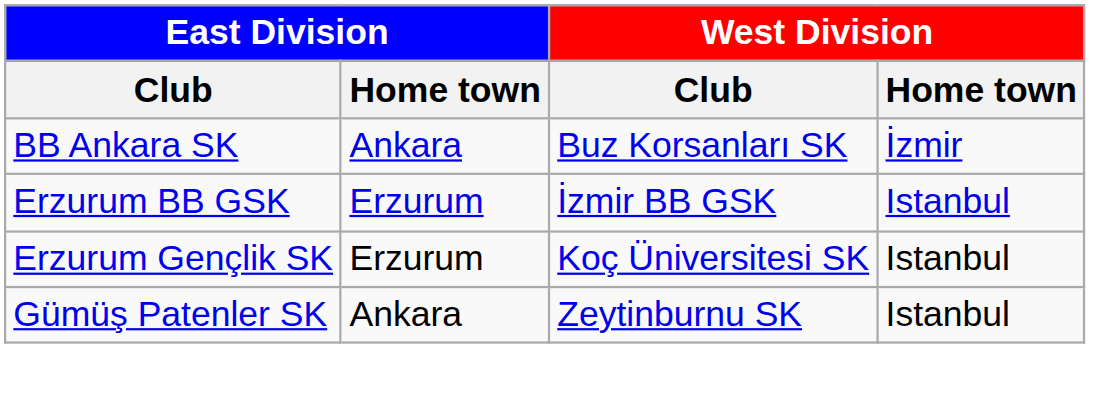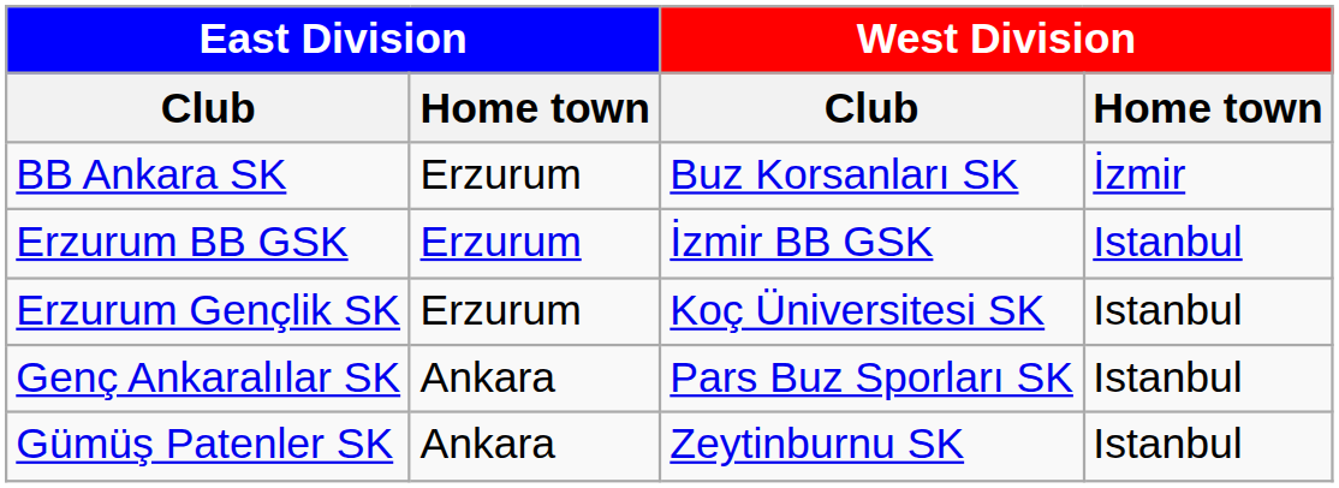BB Ankara SK | East Division / Home town: Ankara -> Erzurum
+ row: Genç Ankaralılar SK | Ankara | Pars Buz Sporları SK | Istanbul
